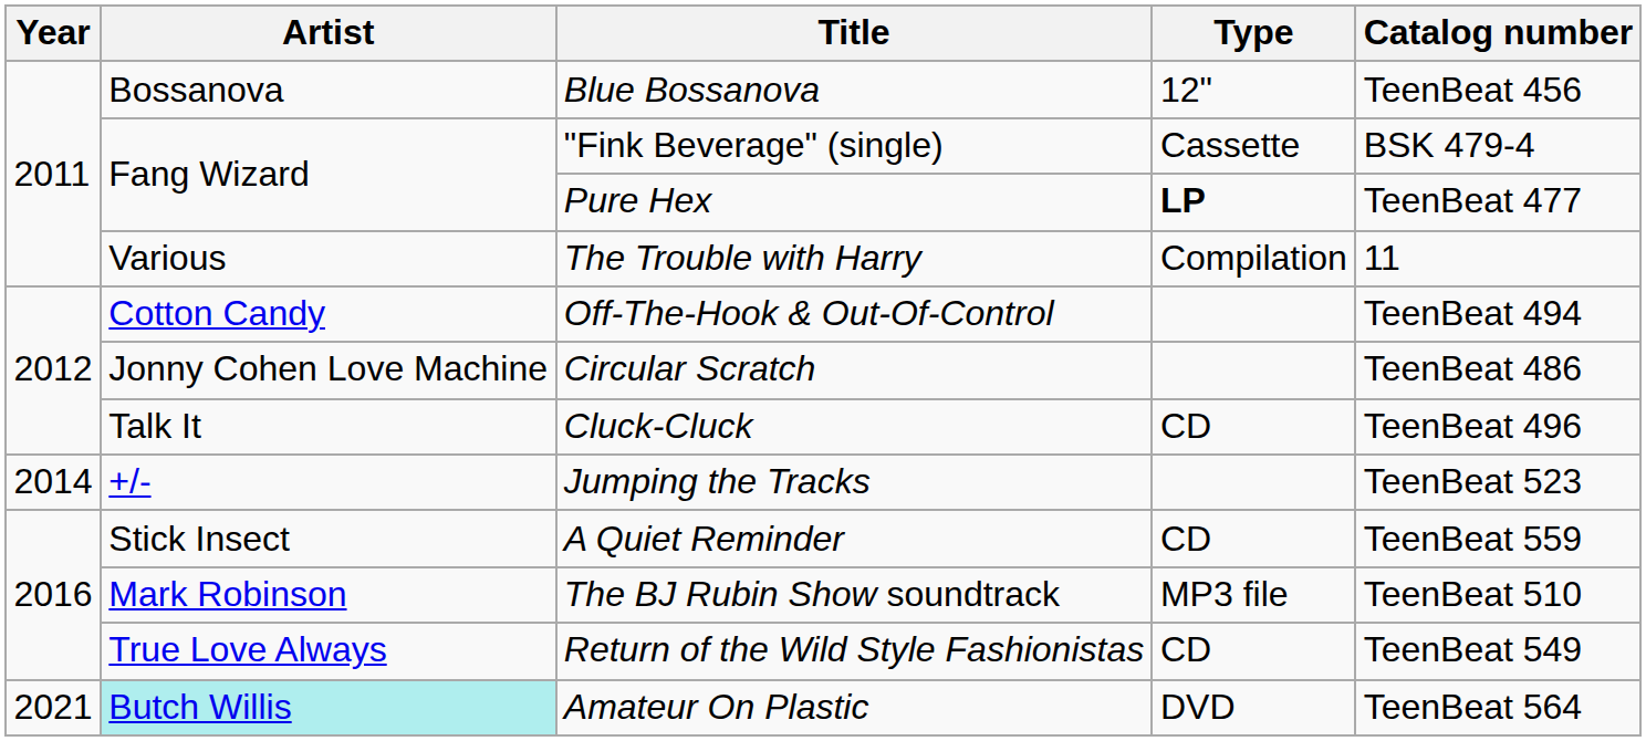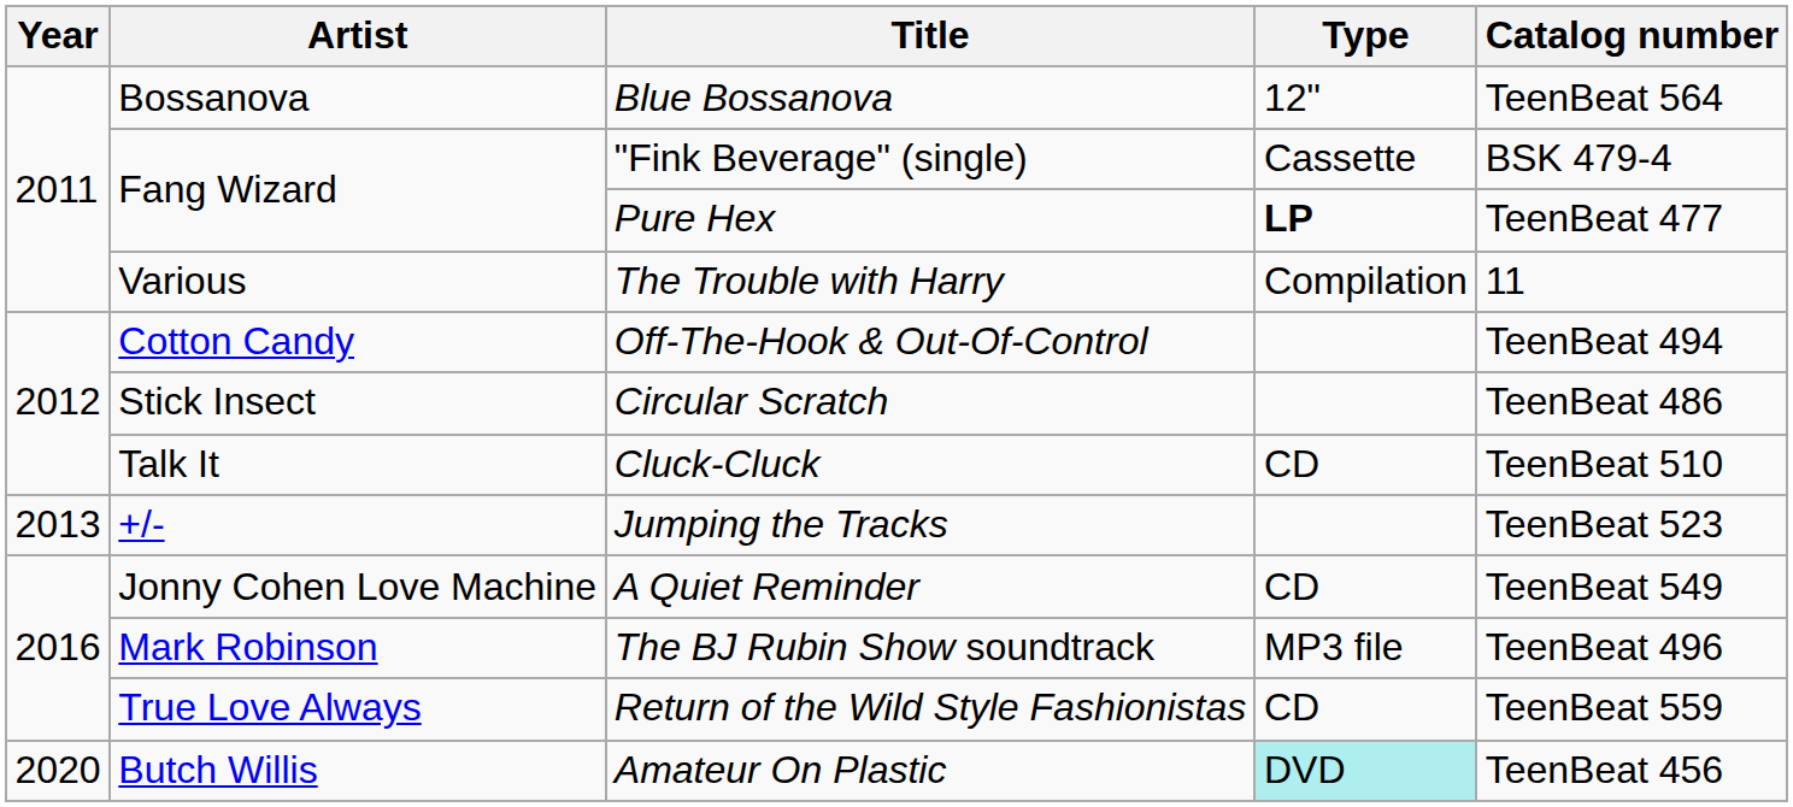Blue Bossanova | Catalog number: TeenBeat 456 -> TeenBeat 564
Circular Scratch | Artist: Jonny Cohen Love Machine -> Stick Insect
Cluck-Cluck | Catalog number: TeenBeat 496 -> TeenBeat 510
Jumping the Tracks | Year: 2014 -> 2013
A Quiet Reminder | Artist: Stick Insect -> Jonny Cohen Love Machine
A Quiet Reminder | Catalog number: TeenBeat 559 -> TeenBeat 549
The BJ Rubin Show soundtrack | Catalog number: TeenBeat 510 -> TeenBeat 496
Return of the Wild Style Fashionistas | Catalog number: TeenBeat 549 -> TeenBeat 559
Amateur On Plastic | Year: 2021 -> 2020
Amateur On Plastic | Artist: paleturquoise background -> no background
Amateur On Plastic | Type: no background -> paleturquoise background
Amateur On Plastic | Catalog number: TeenBeat 564 -> TeenBeat 456
